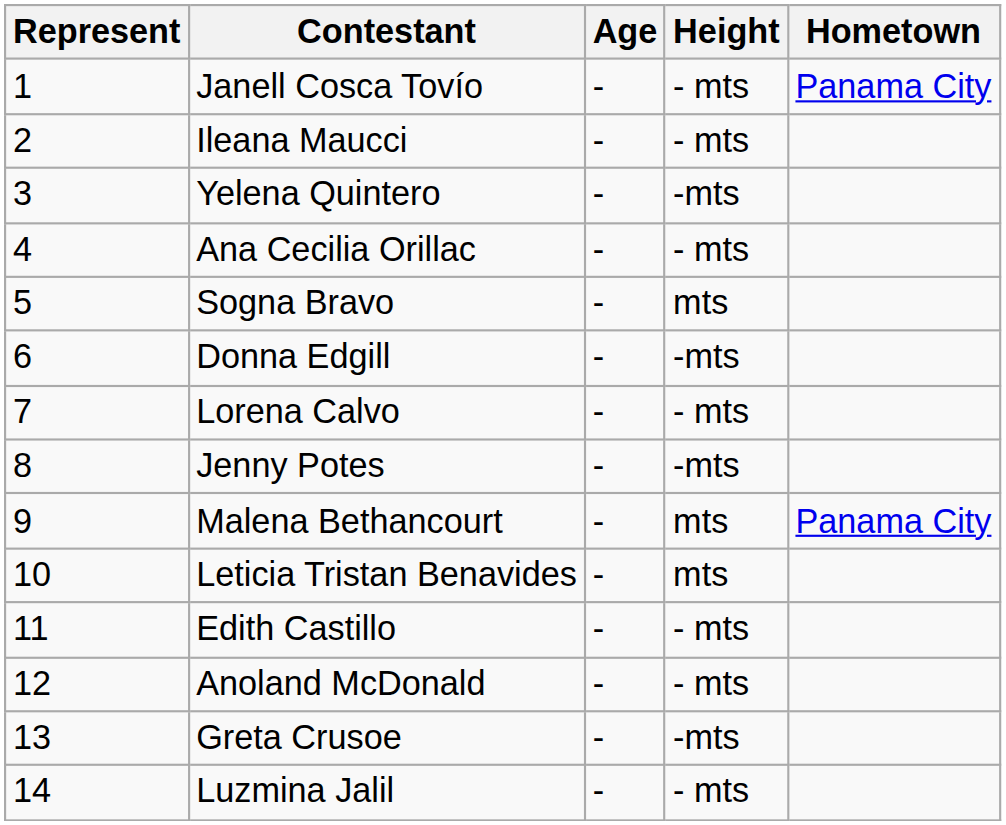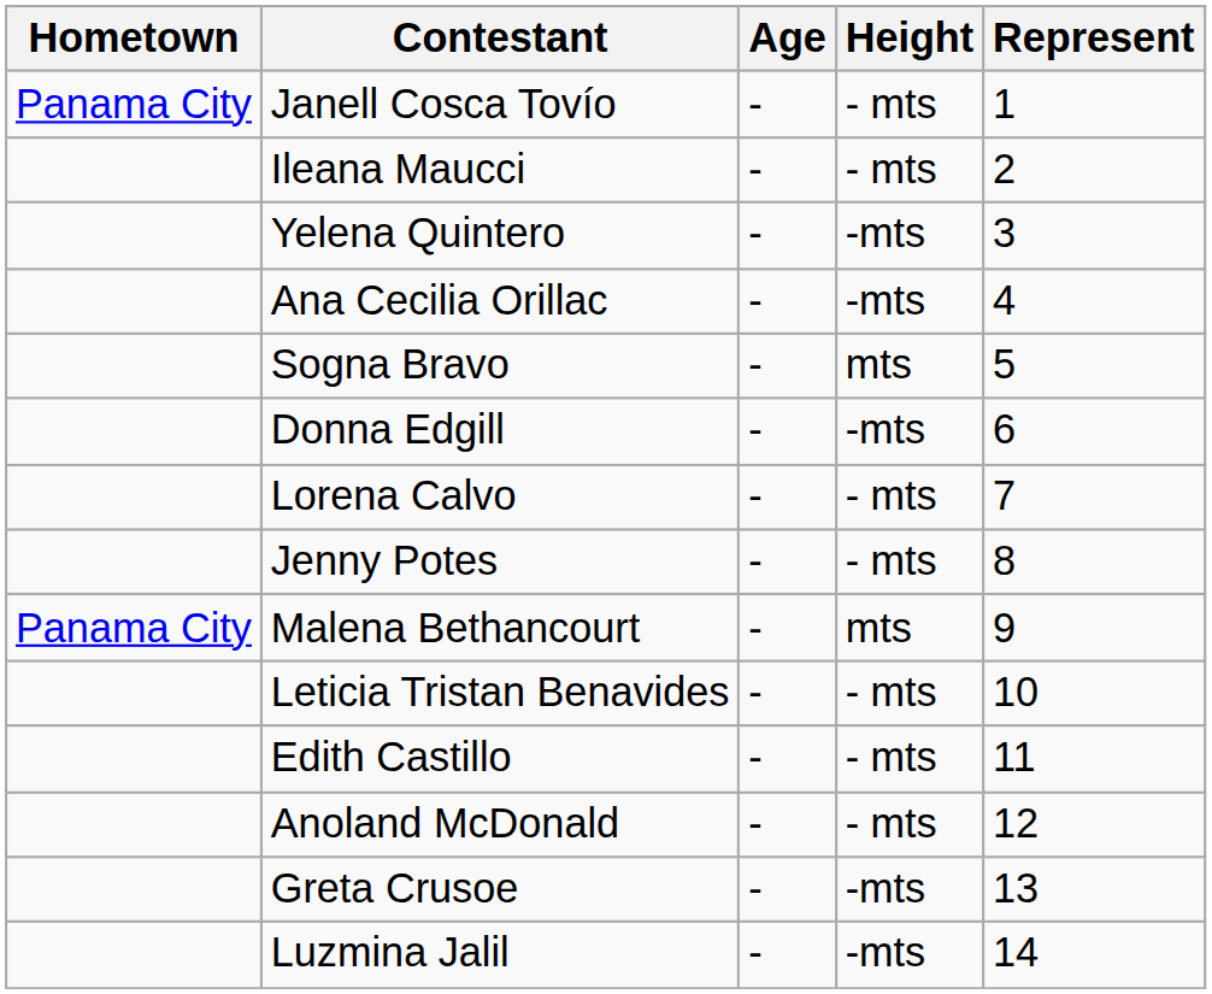columns swapped: Represent <-> Hometown
Ana Cecilia Orillac | Height: - mts -> -mts
Jenny Potes | Height: -mts -> - mts
Leticia Tristan Benavides | Height: mts -> - mts
Luzmina Jalil | Height: - mts -> -mts
